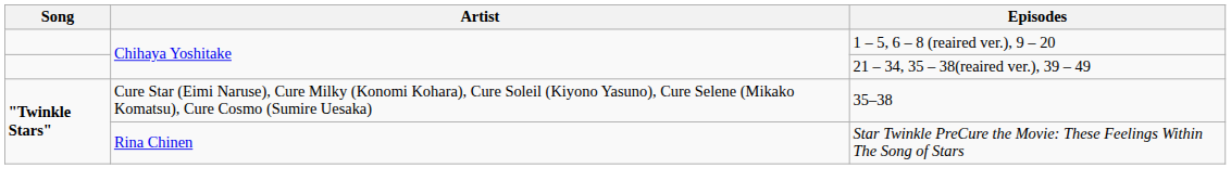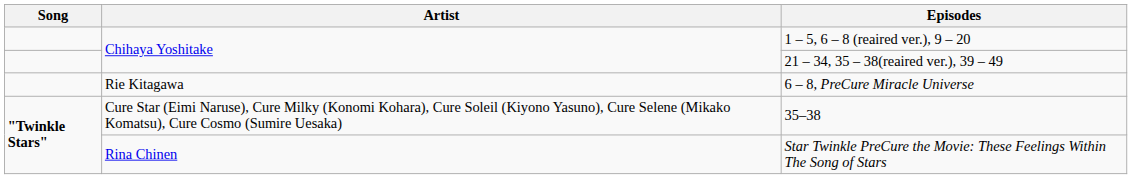+ row: Rie Kitagawa | 6 – 8, PreCure Miracle Universe
